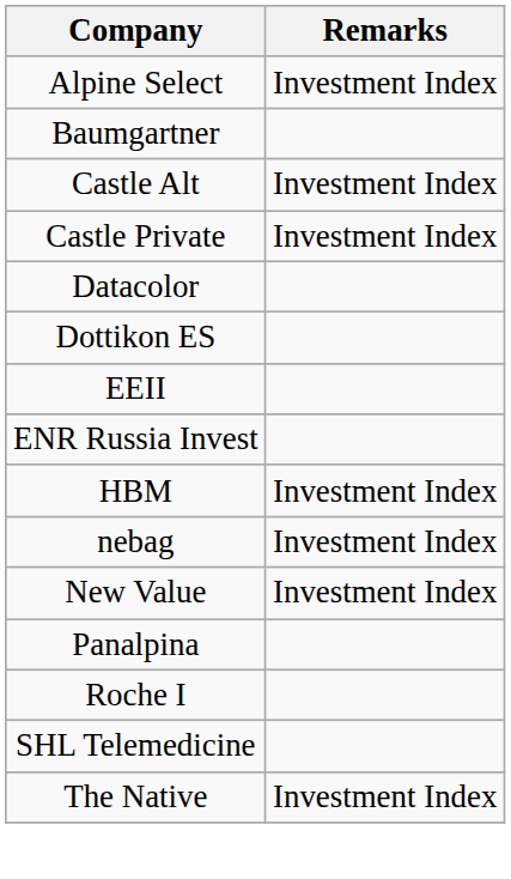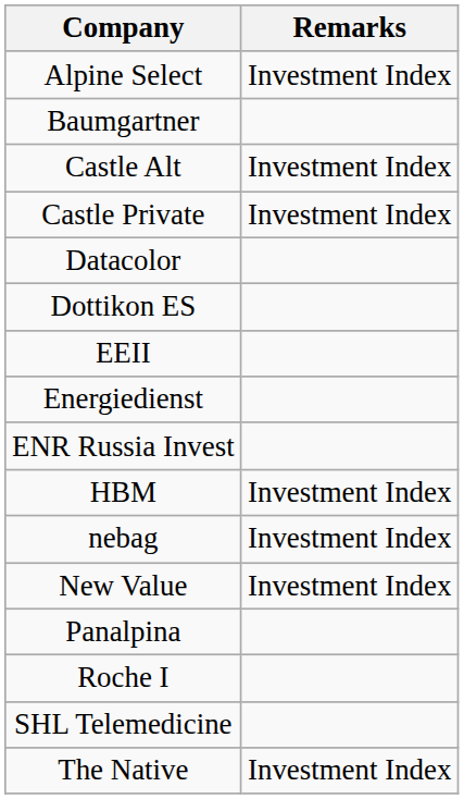+ row: Energiedienst
